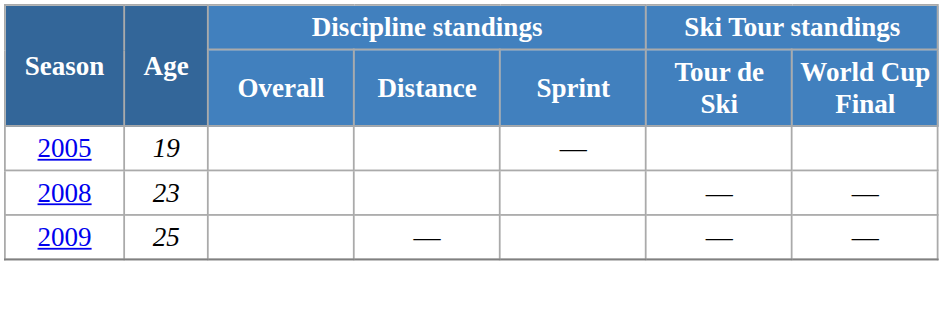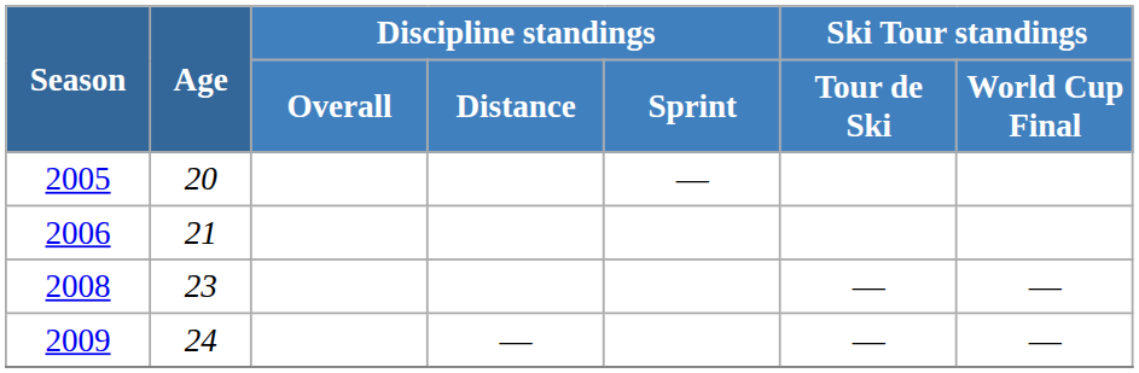2005 | Age: 19 -> 20
+ row: 2006 | 21
2009 | Age: 25 -> 24
